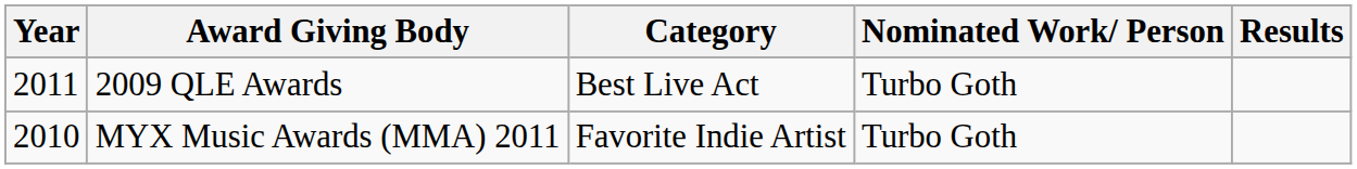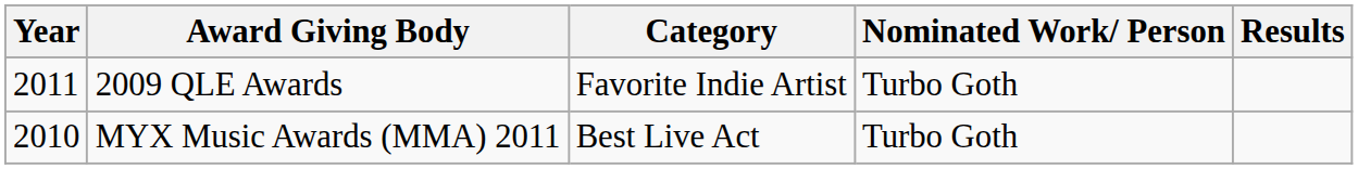2009 QLE Awards | Category: Best Live Act -> Favorite Indie Artist
MYX Music Awards (MMA) 2011 | Category: Favorite Indie Artist -> Best Live Act
